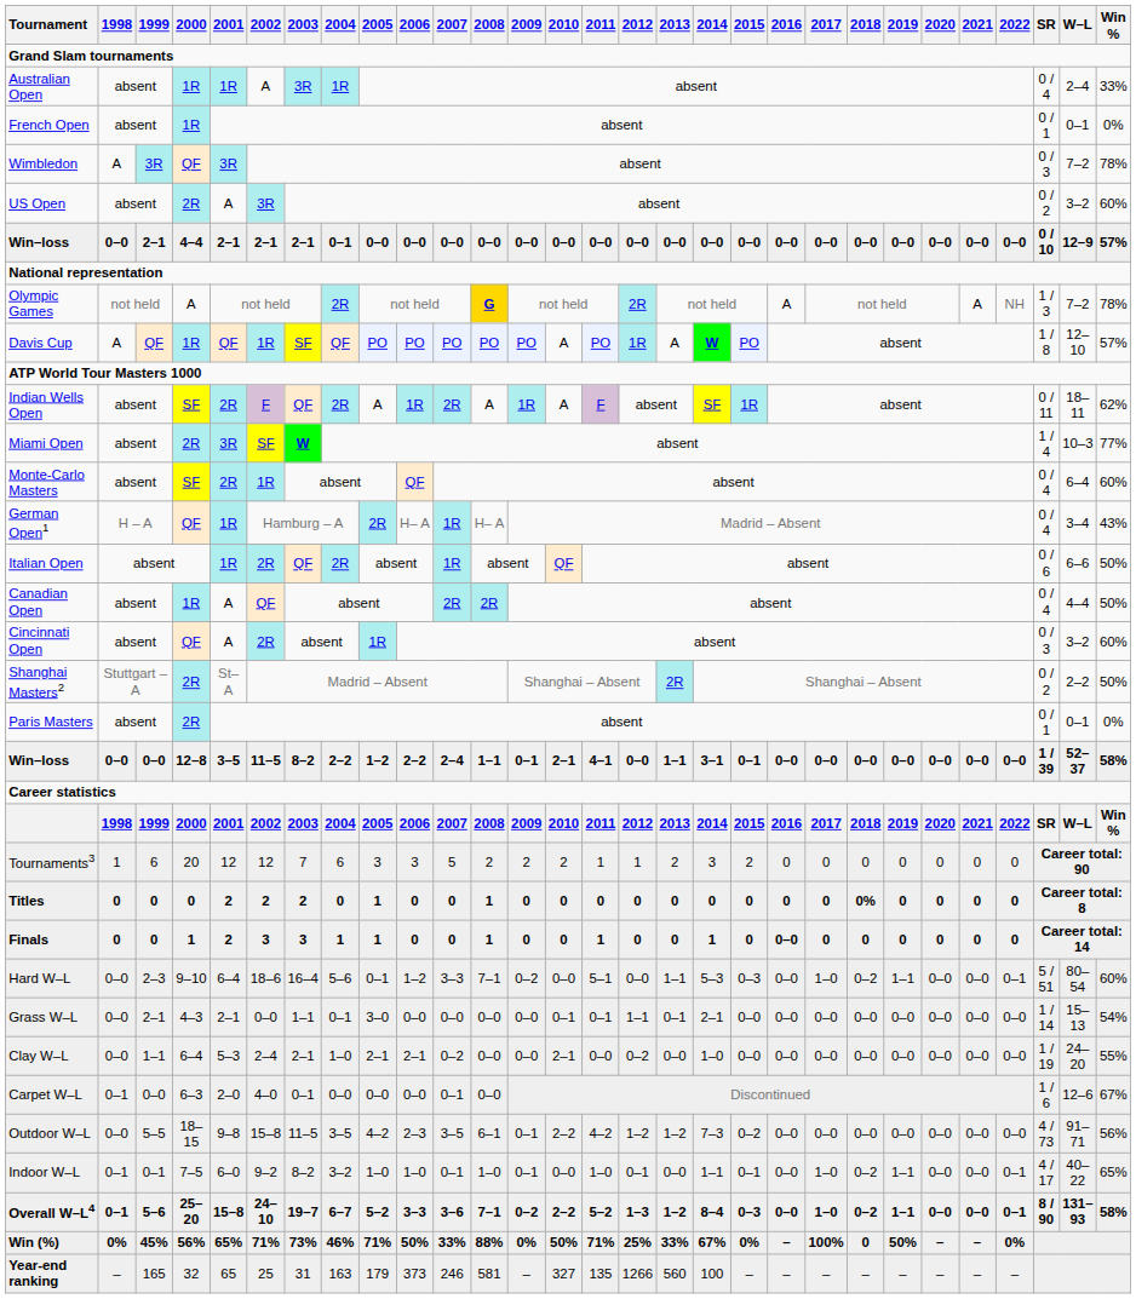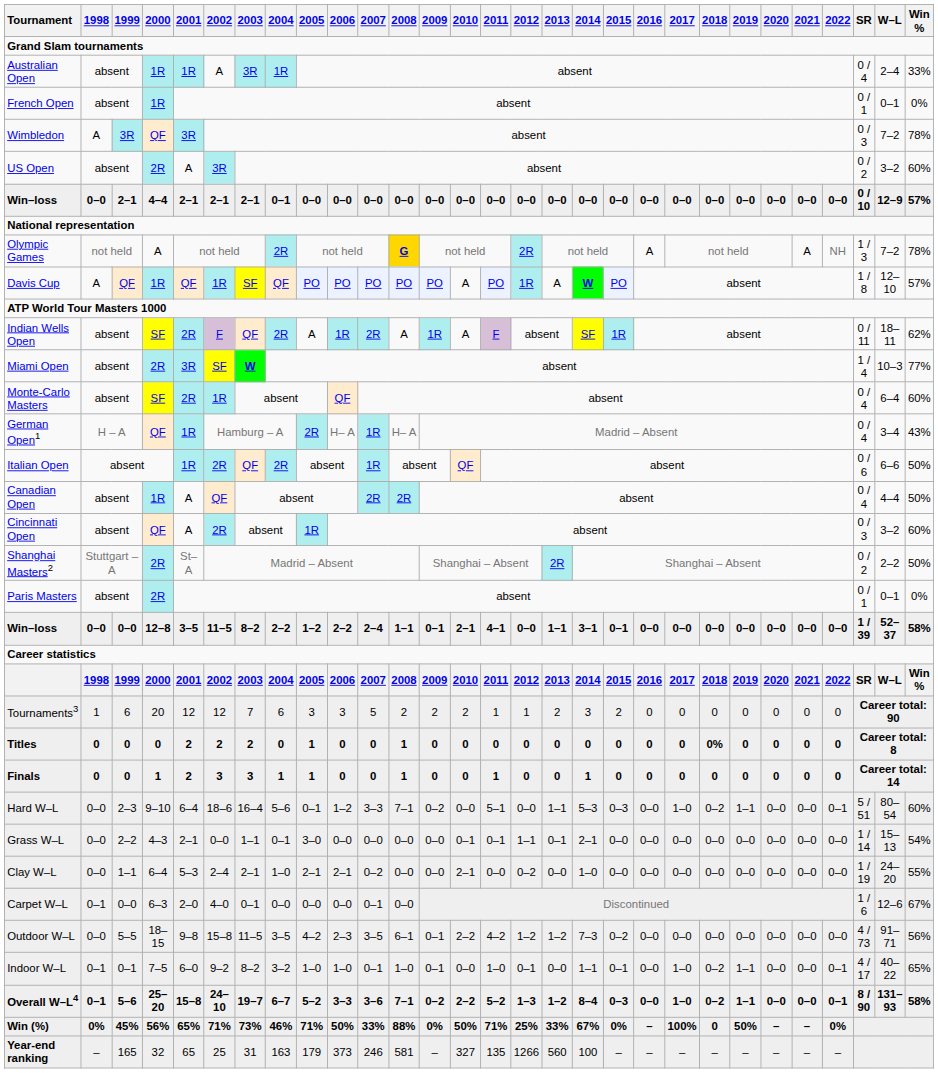Finals | 2016: 0–0 -> 0
Grass W–L | 1999: 2–1 -> 2–2
